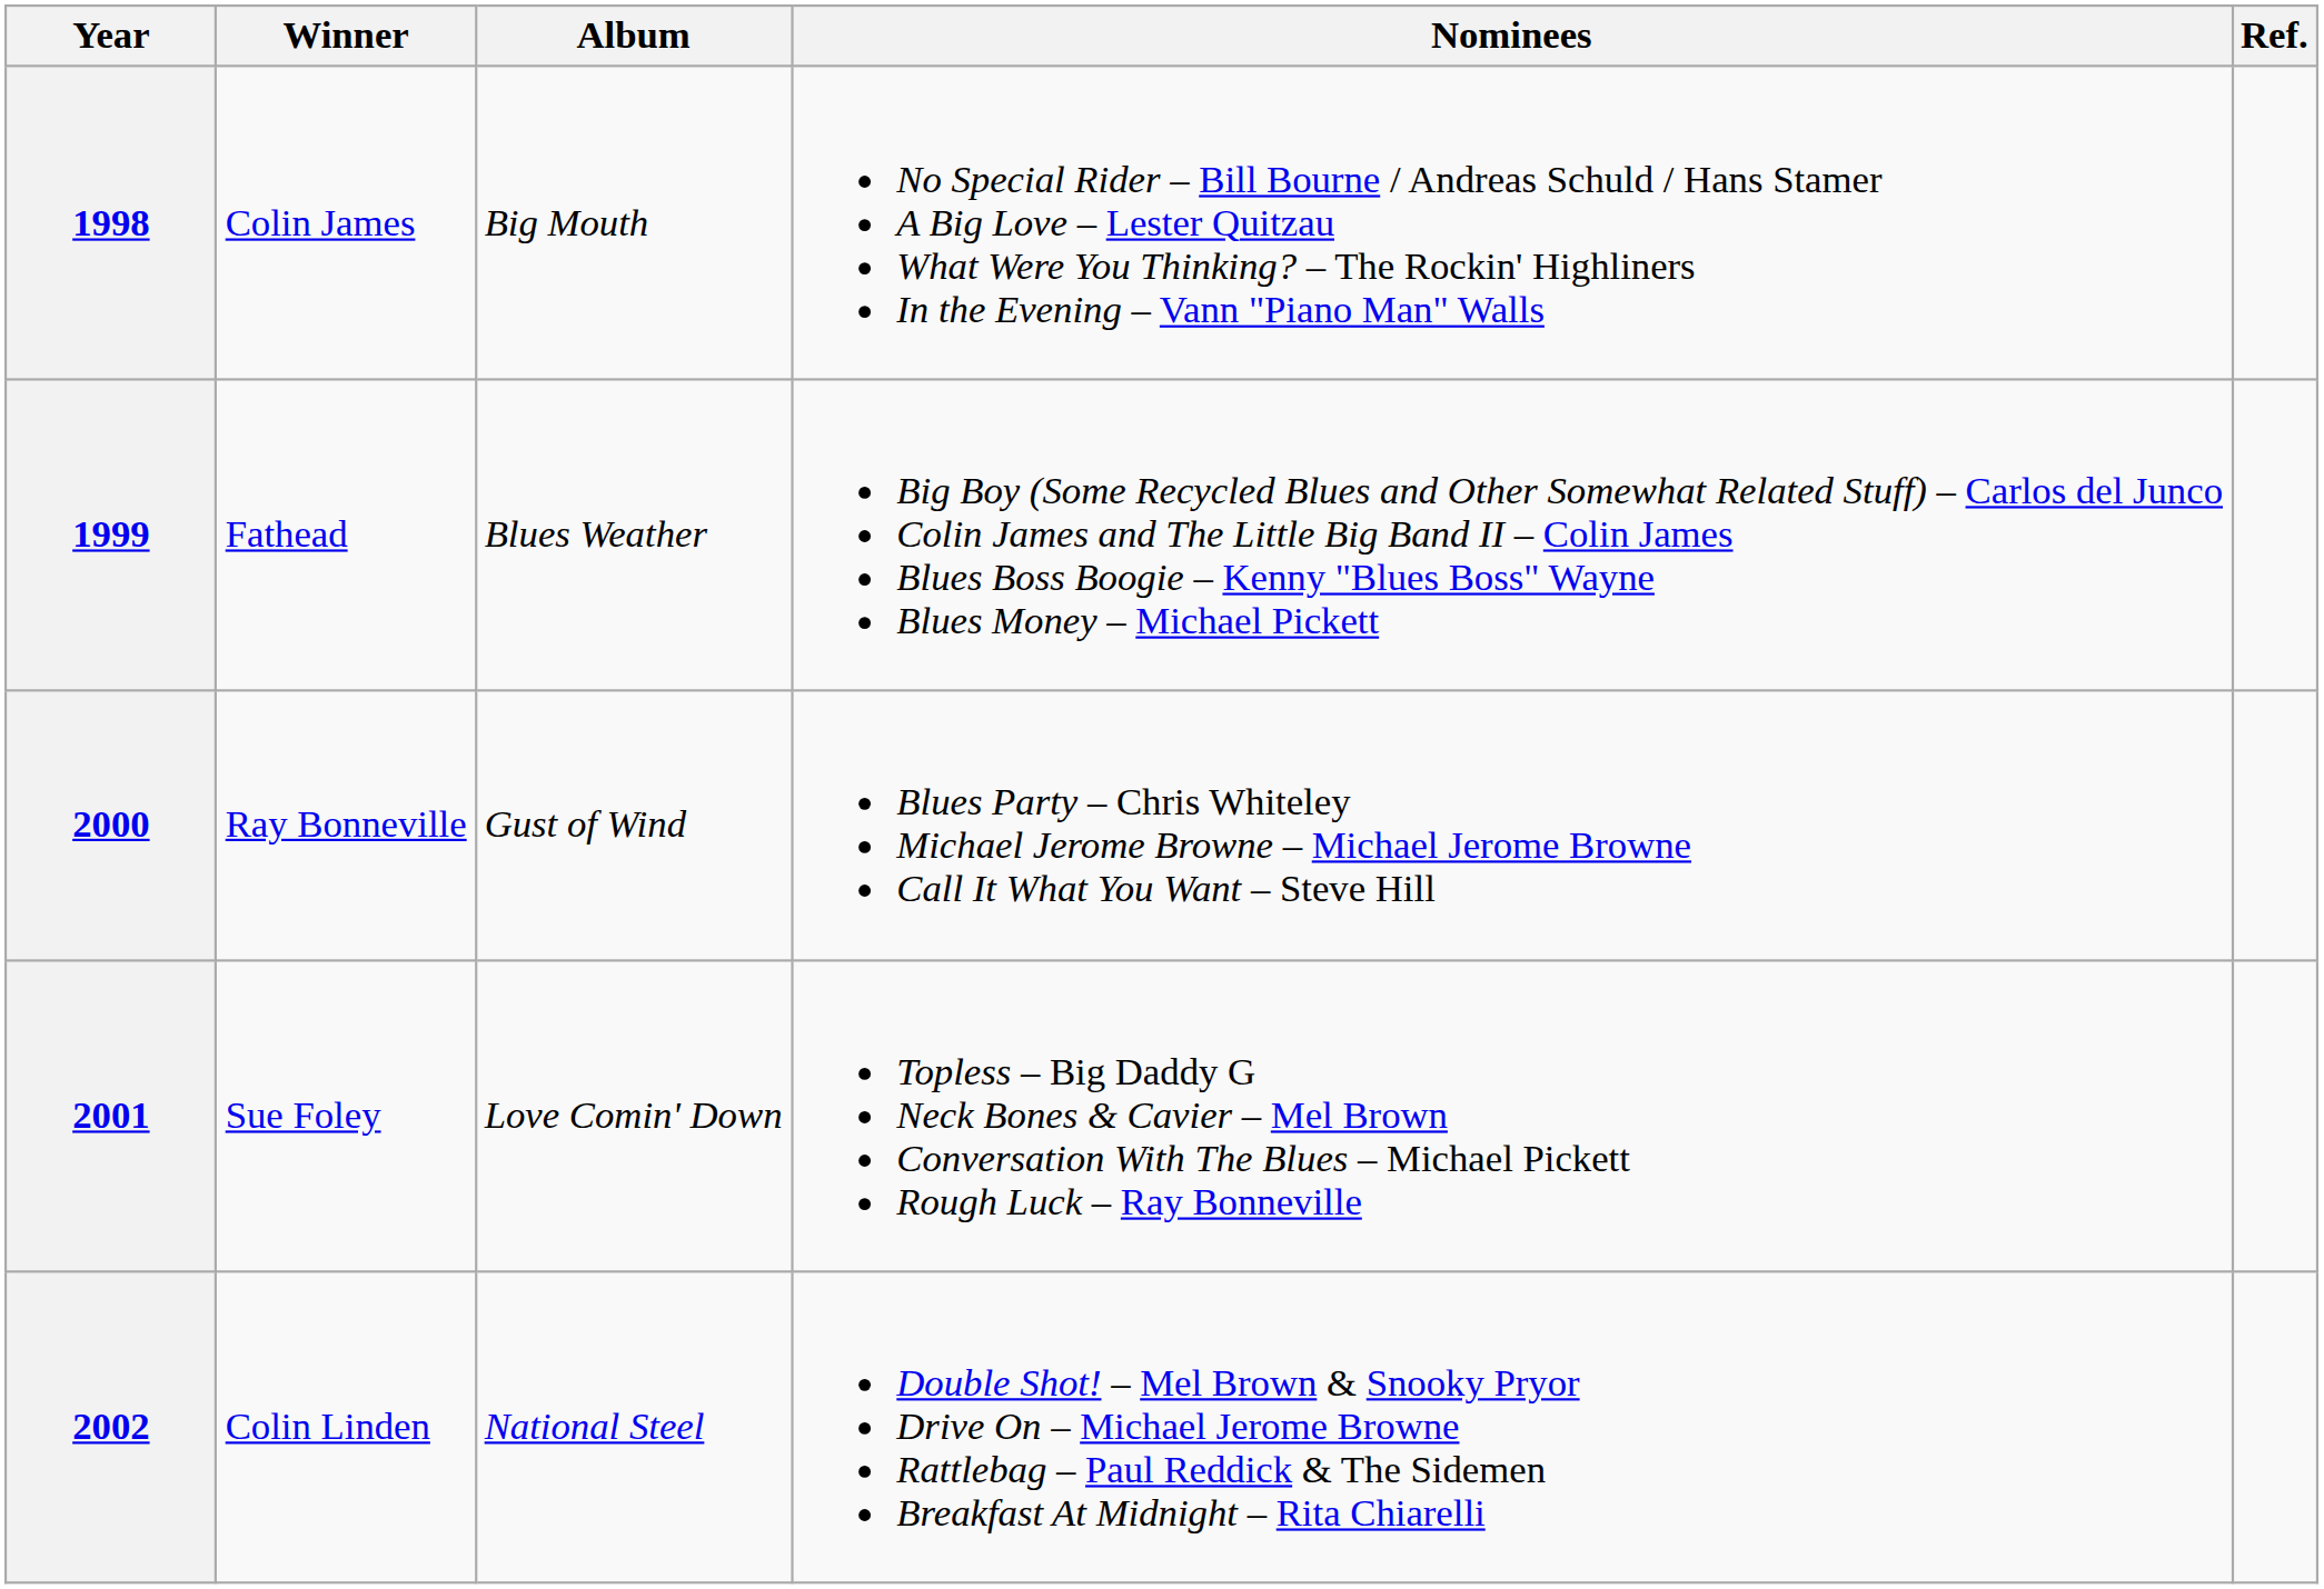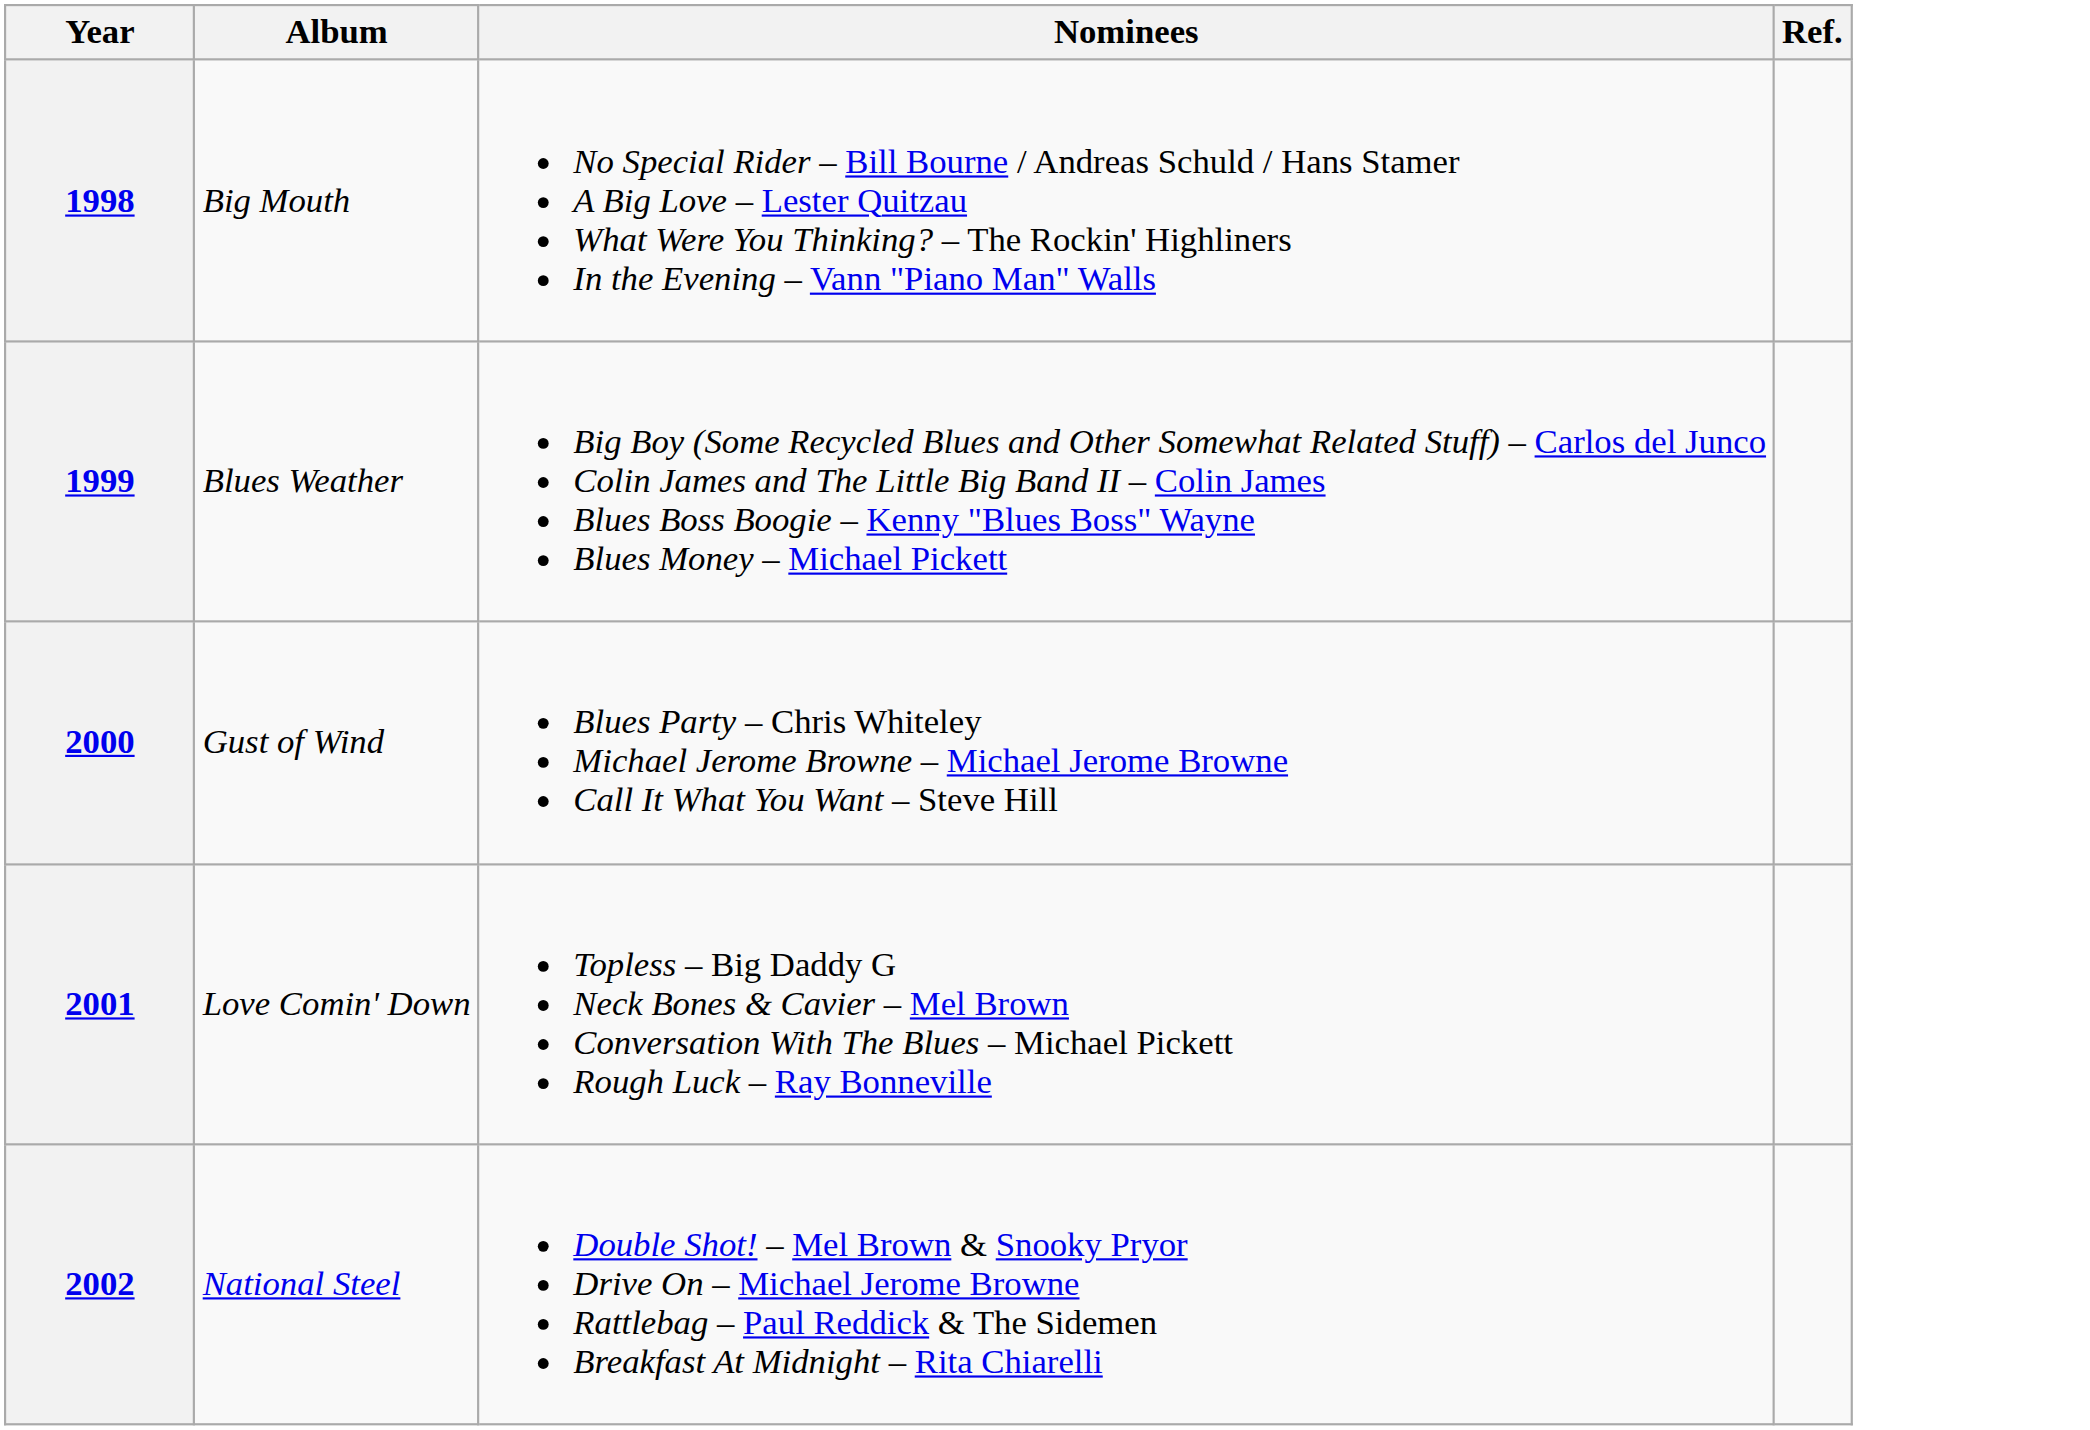- column: Winner | Colin James | Fathead | Ray Bonneville | Sue Foley | Colin Linden
